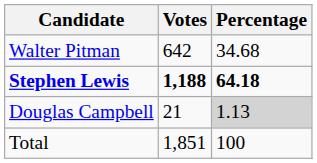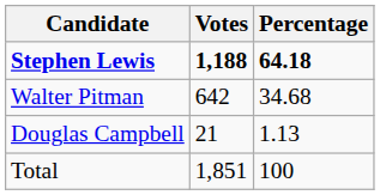rows swapped: Stephen Lewis <-> Walter Pitman
Douglas Campbell | Percentage: lightgrey background -> no background
